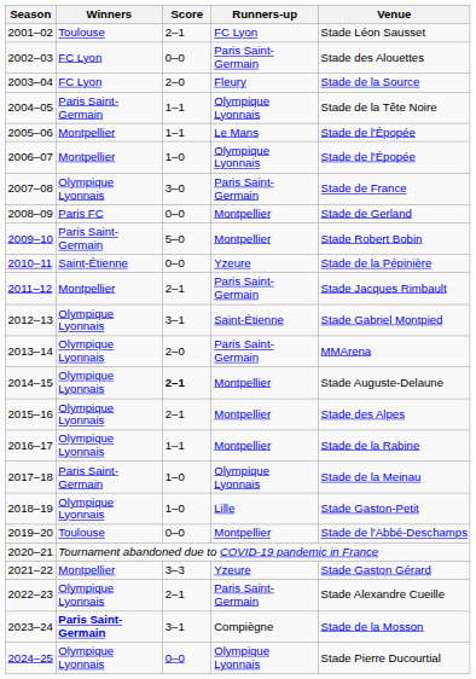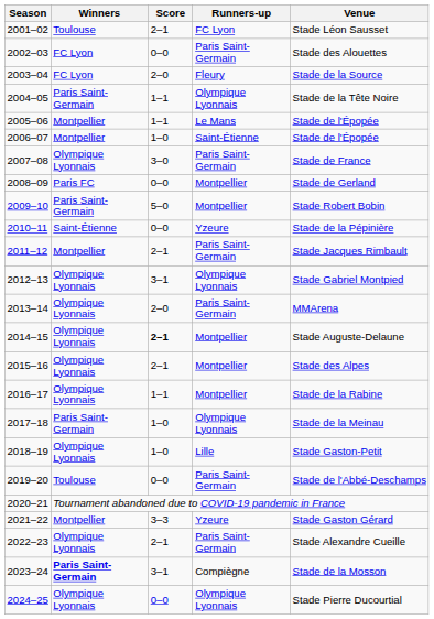2006–07 | Runners-up: Olympique Lyonnais -> Saint-Étienne
2012–13 | Runners-up: Saint-Étienne -> Olympique Lyonnais
2019–20 | Runners-up: Montpellier -> Paris Saint-Germain
